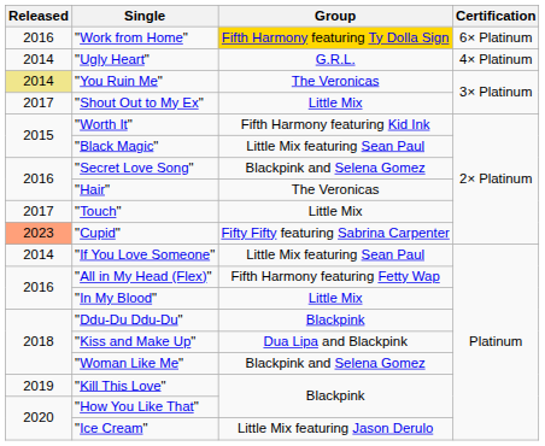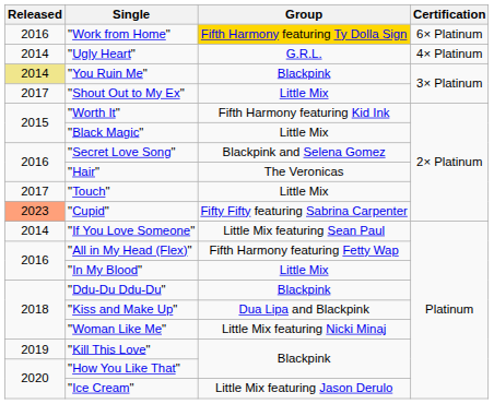"You Ruin Me" | Group: The Veronicas -> Blackpink
"Black Magic" | Group: Little Mix featuring Sean Paul -> Little Mix
"Woman Like Me" | Group: Blackpink and Selena Gomez -> Little Mix featuring Nicki Minaj
